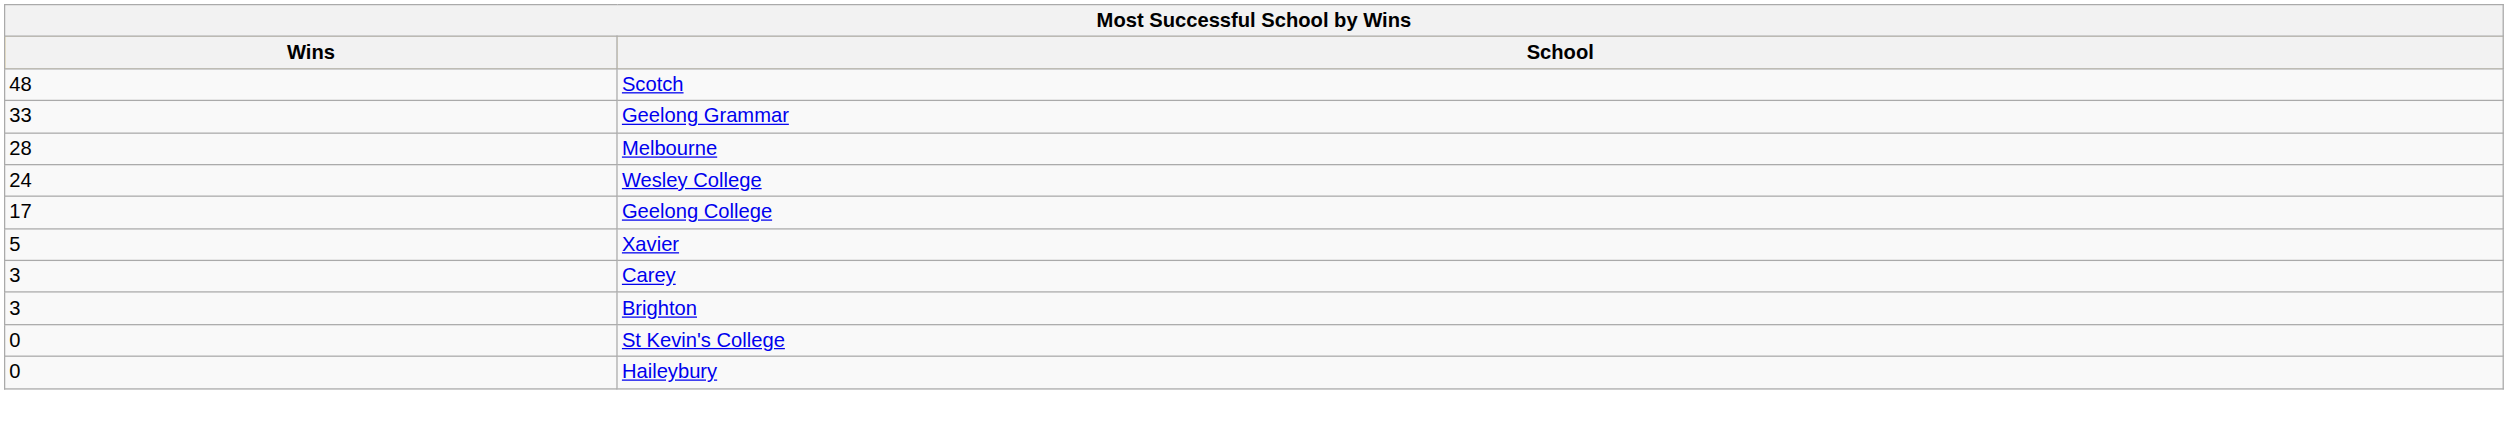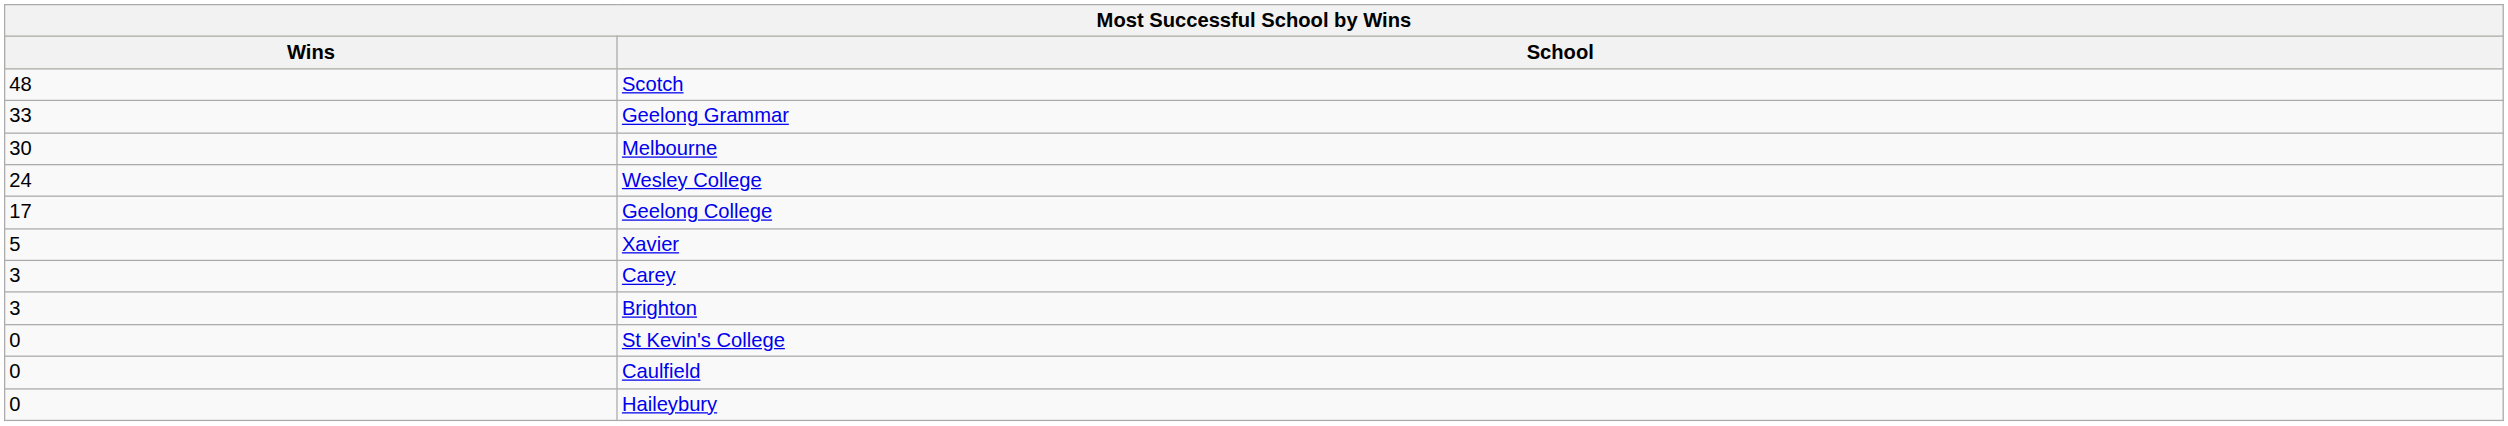Melbourne | Wins: 28 -> 30
+ row: 0 | Caulfield
